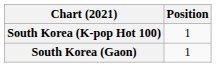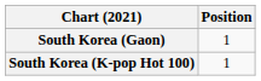rows swapped: South Korea (Gaon) <-> South Korea (K-pop Hot 100)
